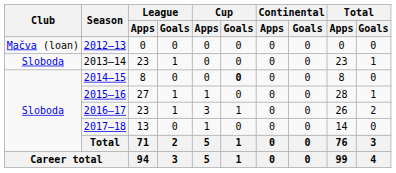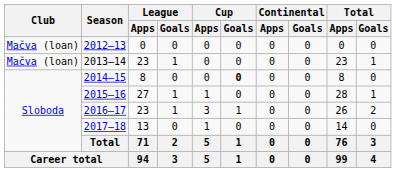2013–14 | Club: Sloboda -> Mačva (loan)
